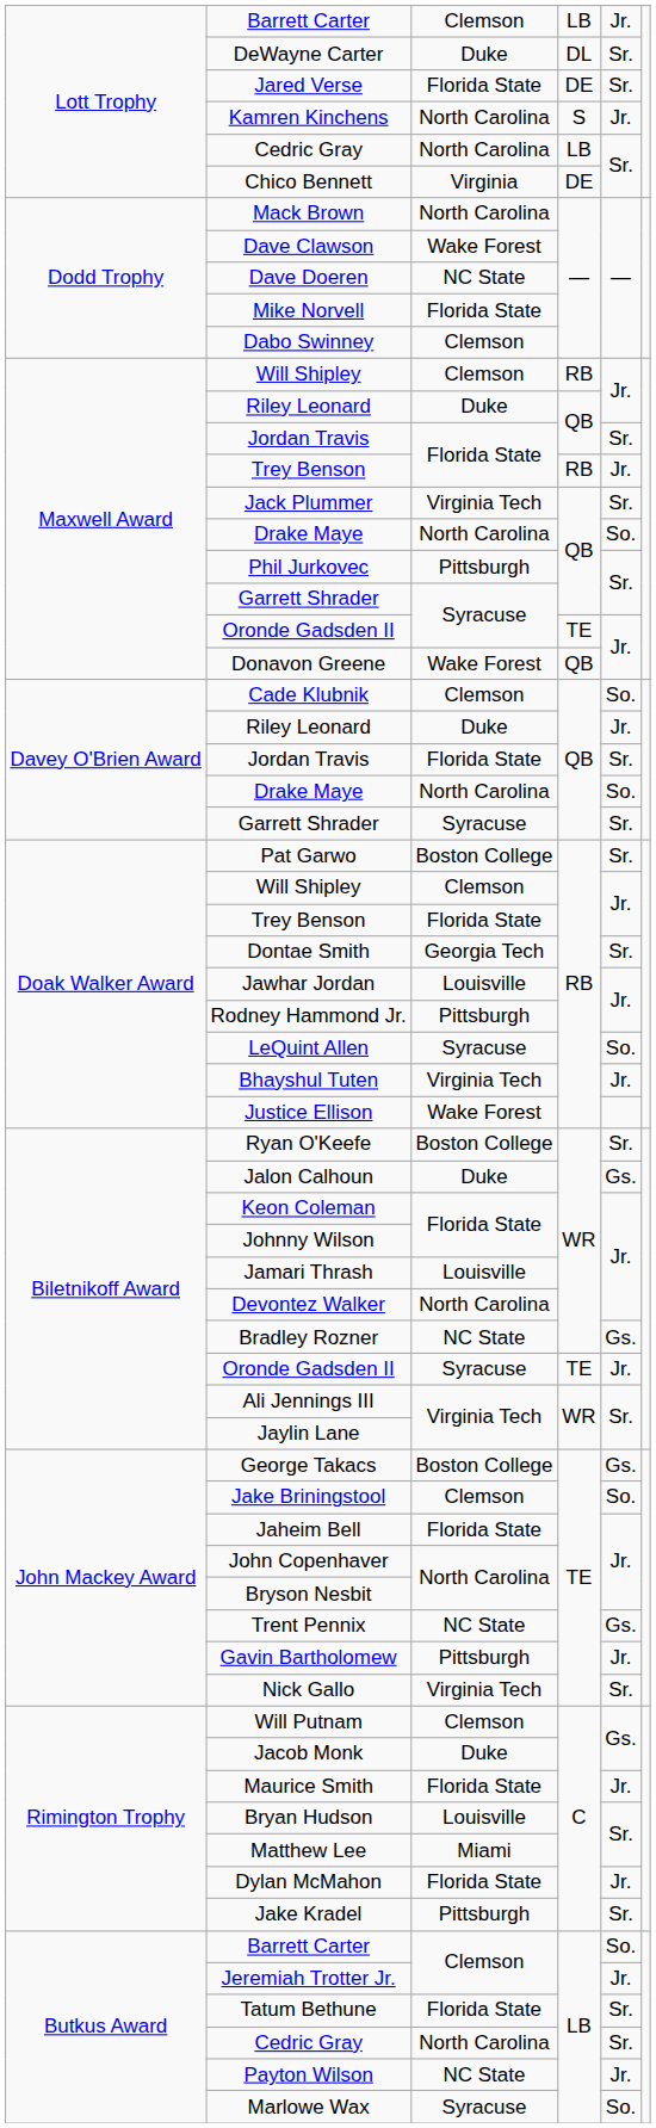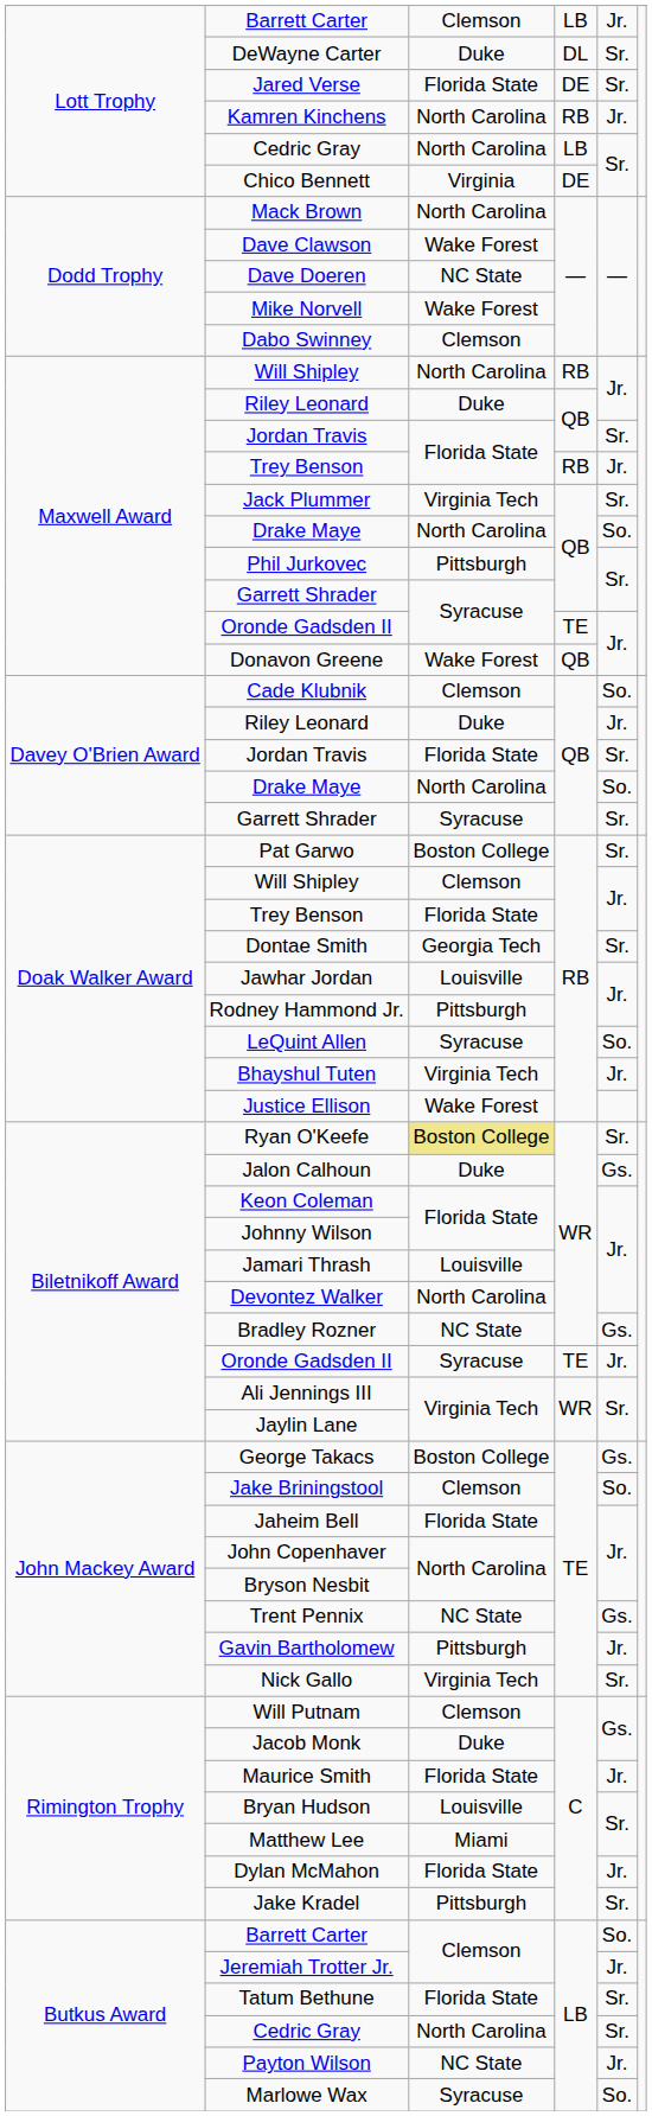Kamren Kinchens | column 4: S -> RB
Mike Norvell | column 3: Florida State -> Wake Forest
Maxwell Award / Will Shipley | column 3: Clemson -> North Carolina
Ryan O'Keefe | column 3: no background -> khaki background
